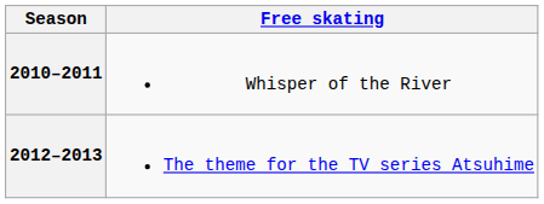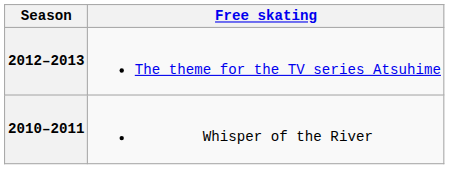rows swapped: 2012–2013 <-> 2010–2011
